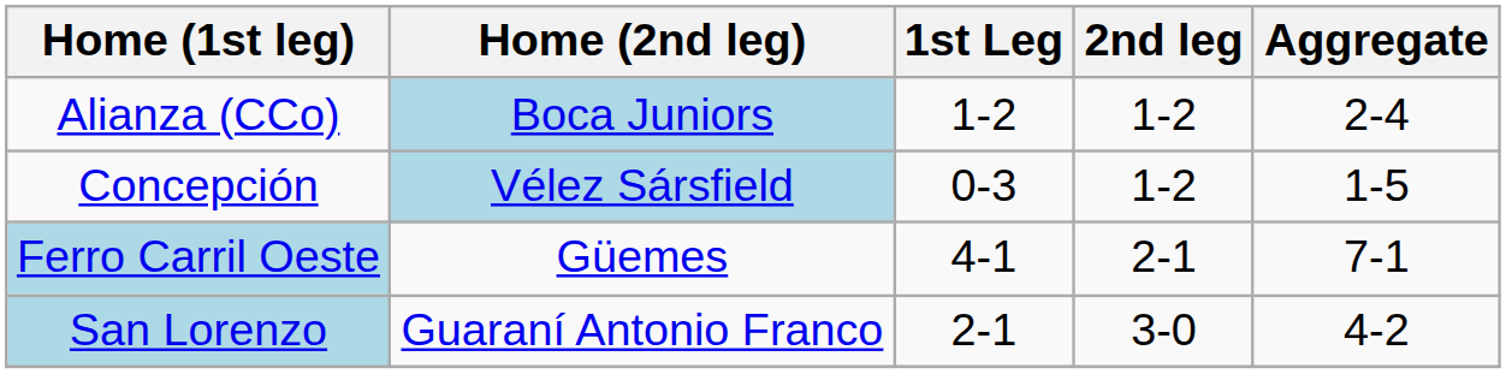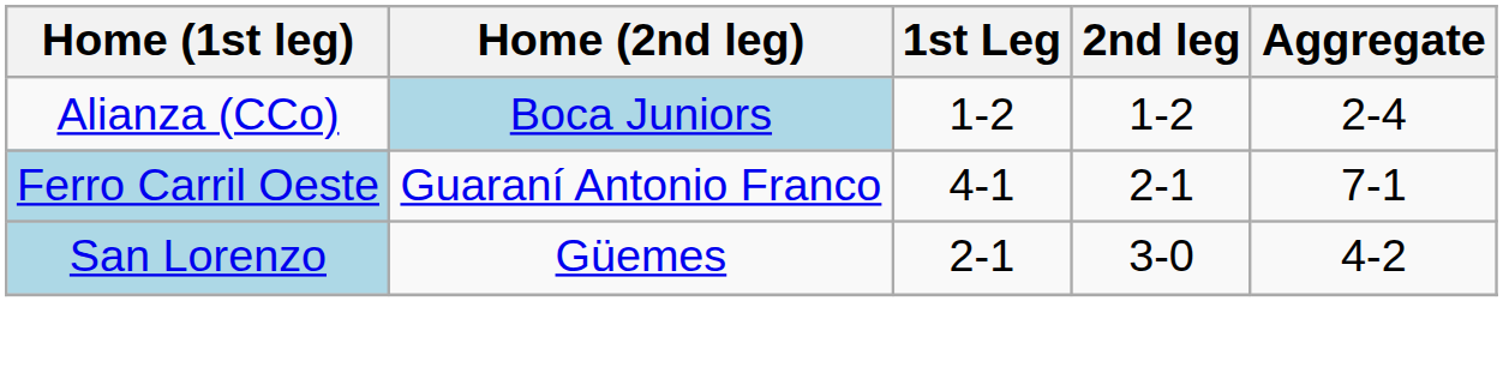- row: Concepción | Vélez Sársfield | 0-3 | 1-2 | 1-5
Ferro Carril Oeste | Home (2nd leg): Güemes -> Guaraní Antonio Franco
San Lorenzo | Home (2nd leg): Guaraní Antonio Franco -> Güemes
